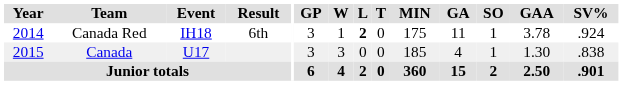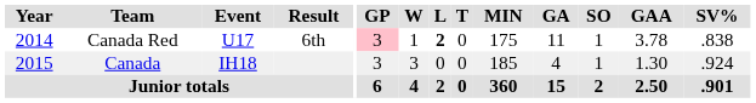Canada Red | Event: IH18 -> U17
Canada Red | GP: no background -> pink background
Canada Red | SV%: .924 -> .838
Canada | Event: U17 -> IH18
Canada | SV%: .838 -> .924
